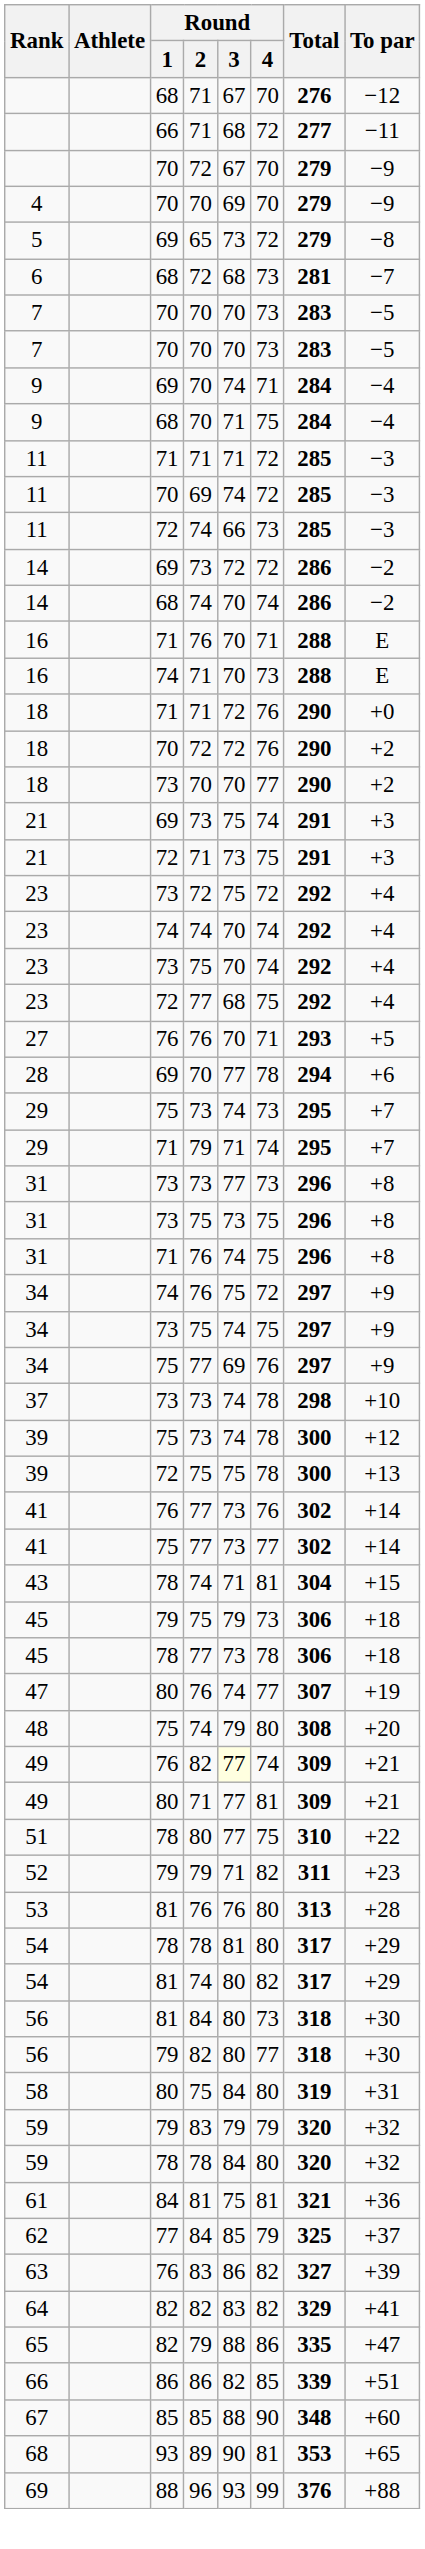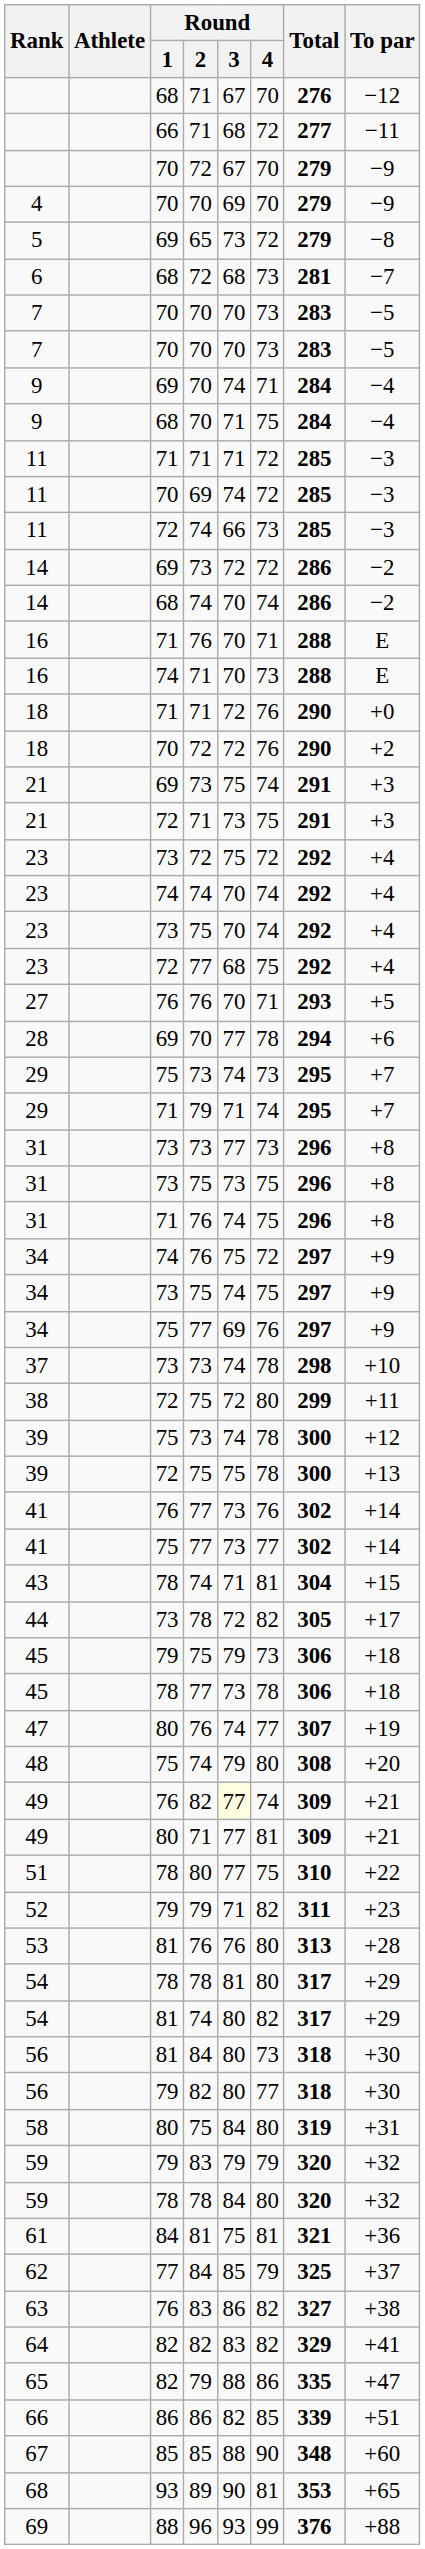- row: 18 | 73 | 70 | 70 | 77 | 290 | +2
+ row: 38 | 72 | 75 | 72 | 80 | 299 | +11
+ row: 44 | 73 | 78 | 72 | 82 | 305 | +17
63 | To par: +39 -> +38
